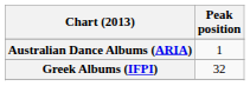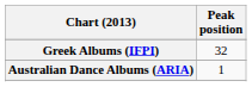rows swapped: Australian Dance Albums (ARIA) <-> Greek Albums (IFPI)
